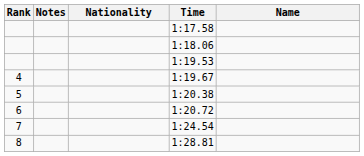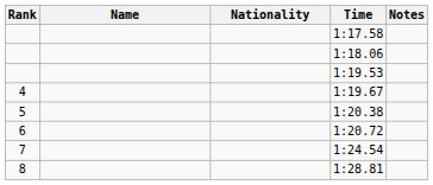columns swapped: Name <-> Notes
